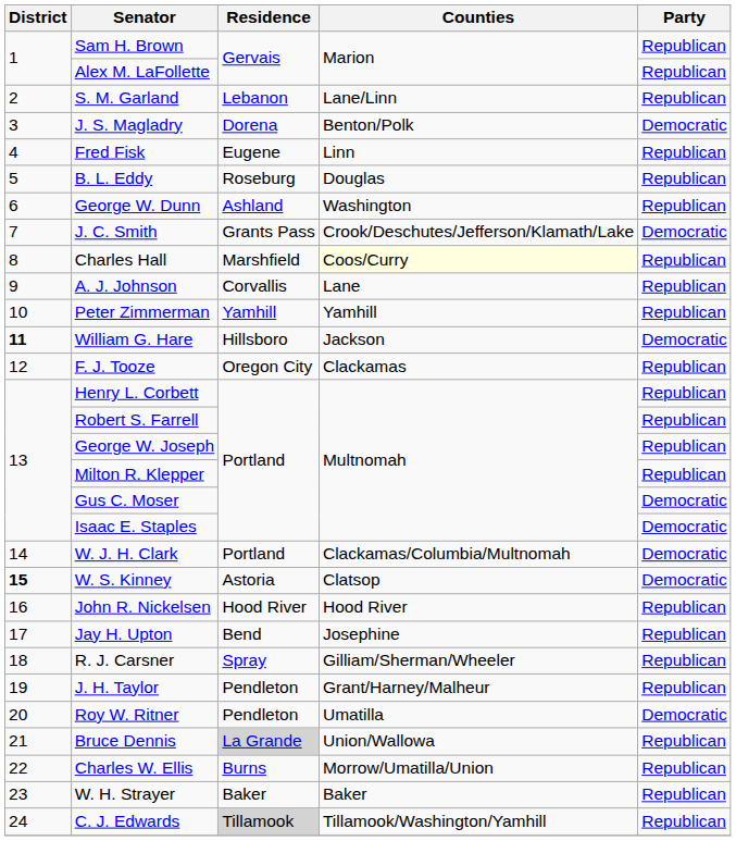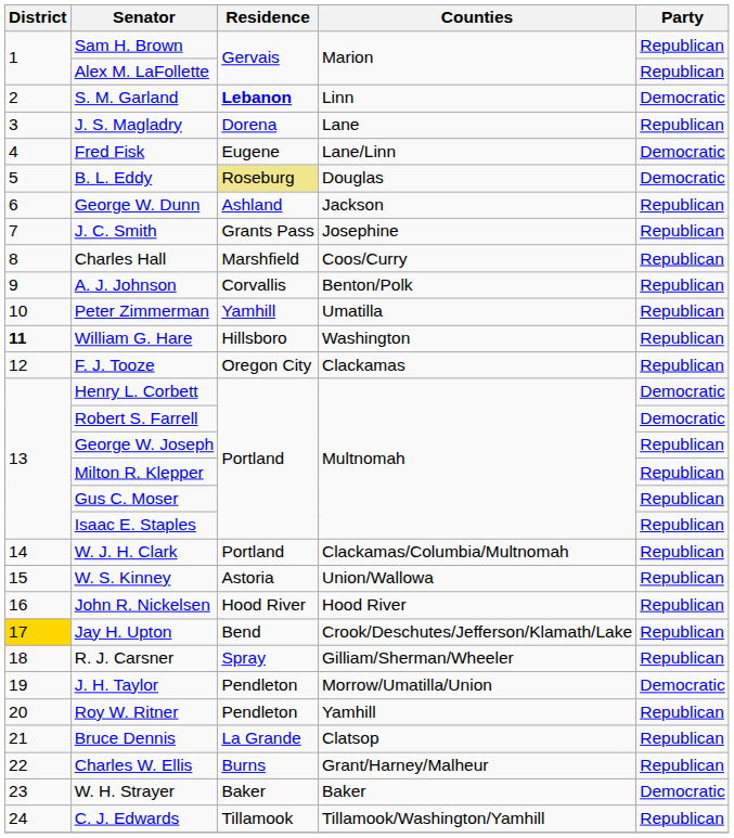S. M. Garland | Residence: normal -> bold
S. M. Garland | Counties: Lane/Linn -> Linn
S. M. Garland | Party: Republican -> Democratic
J. S. Magladry | Counties: Benton/Polk -> Lane
J. S. Magladry | Party: Democratic -> Republican
Fred Fisk | Counties: Linn -> Lane/Linn
Fred Fisk | Party: Republican -> Democratic
B. L. Eddy | Residence: no background -> khaki background
B. L. Eddy | Party: Republican -> Democratic
George W. Dunn | Counties: Washington -> Jackson
J. C. Smith | Counties: Crook/Deschutes/Jefferson/Klamath/Lake -> Josephine
J. C. Smith | Party: Democratic -> Republican
Charles Hall | Counties: lightyellow background -> no background
A. J. Johnson | Counties: Lane -> Benton/Polk
Peter Zimmerman | Counties: Yamhill -> Umatilla
William G. Hare | Counties: Jackson -> Washington
William G. Hare | Party: Democratic -> Republican
Henry L. Corbett | Party: Republican -> Democratic
Robert S. Farrell | Party: Republican -> Democratic
Gus C. Moser | Party: Democratic -> Republican
Isaac E. Staples | Party: Democratic -> Republican
W. J. H. Clark | Party: Democratic -> Republican
W. S. Kinney | District: bold -> normal
W. S. Kinney | Counties: Clatsop -> Union/Wallowa
W. S. Kinney | Party: Democratic -> Republican
Jay H. Upton | District: no background -> gold background
Jay H. Upton | Counties: Josephine -> Crook/Deschutes/Jefferson/Klamath/Lake
J. H. Taylor | Counties: Grant/Harney/Malheur -> Morrow/Umatilla/Union
J. H. Taylor | Party: Republican -> Democratic
Roy W. Ritner | Counties: Umatilla -> Yamhill
Roy W. Ritner | Party: Democratic -> Republican
Bruce Dennis | Residence: lightgrey background -> no background
Bruce Dennis | Counties: Union/Wallowa -> Clatsop
Charles W. Ellis | Counties: Morrow/Umatilla/Union -> Grant/Harney/Malheur
W. H. Strayer | Party: Republican -> Democratic
C. J. Edwards | Residence: lightgrey background -> no background
